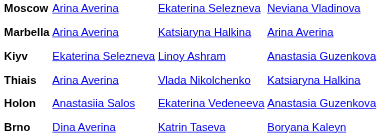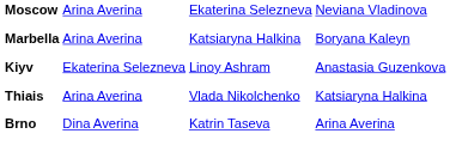Marbella | column 4: Arina Averina -> Boryana Kaleyn
- row: Holon | Anastasiia Salos | Ekaterina Vedeneeva | Anastasia Guzenkova
Brno | column 4: Boryana Kaleyn -> Arina Averina
